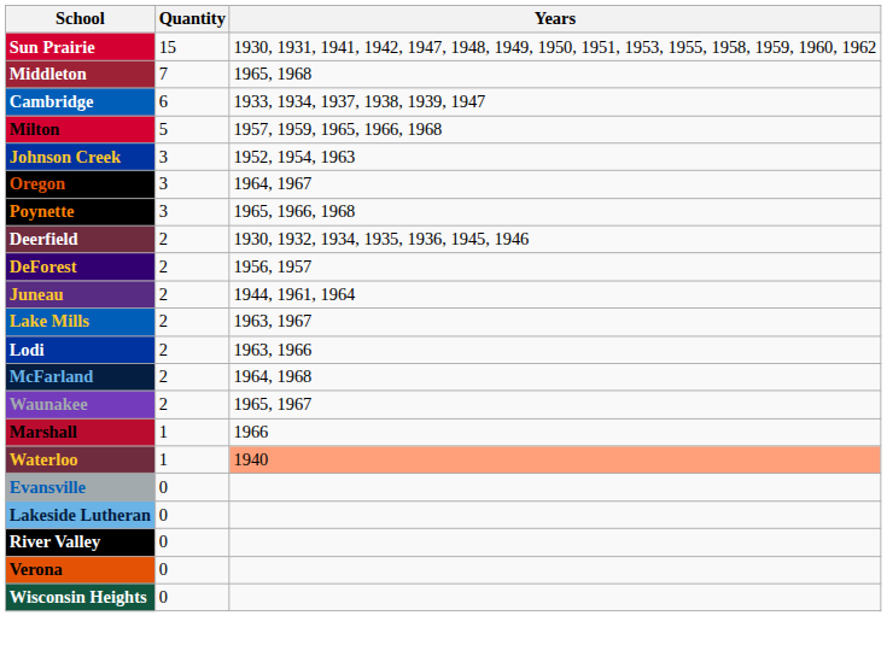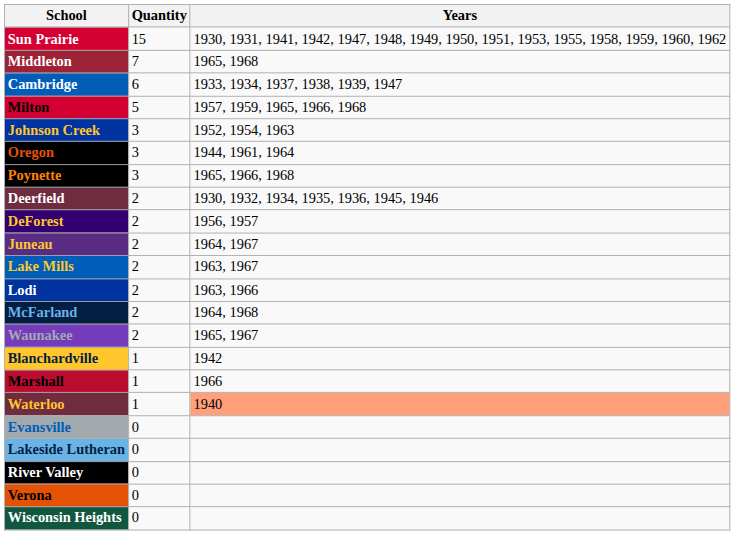Oregon | Years: 1964, 1967 -> 1944, 1961, 1964
Juneau | Years: 1944, 1961, 1964 -> 1964, 1967
+ row: Blanchardville | 1 | 1942
